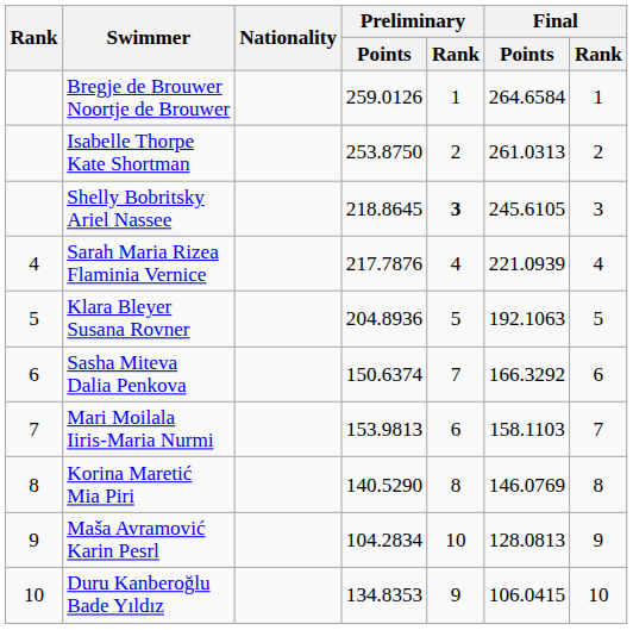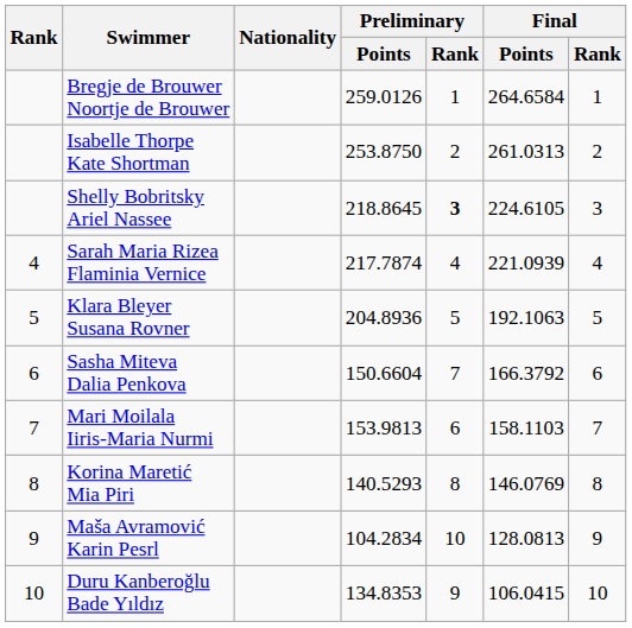Shelly Bobritsky Ariel Nassee | Final / Points: 245.6105 -> 224.6105
Sarah Maria Rizea Flaminia Vernice | Preliminary / Points: 217.7876 -> 217.7874
Sasha Miteva Dalia Penkova | Preliminary / Points: 150.6374 -> 150.6604
Sasha Miteva Dalia Penkova | Final / Points: 166.3292 -> 166.3792
Korina Maretić Mia Piri | Preliminary / Points: 140.5290 -> 140.5293
